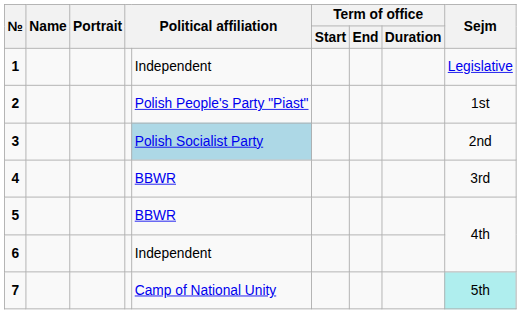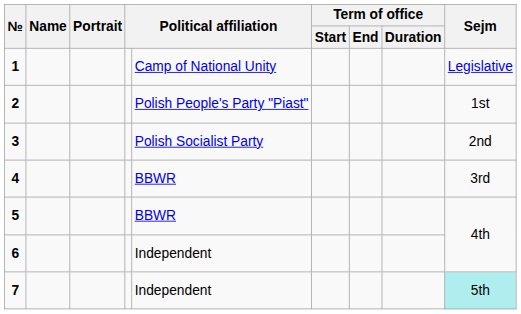1 | column 5: Independent -> Camp of National Unity
3 | column 5: lightblue background -> no background
7 | column 5: Camp of National Unity -> Independent
